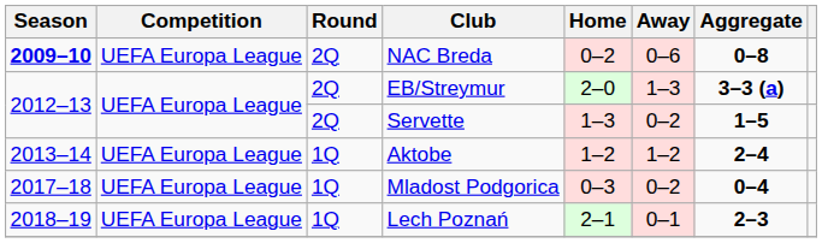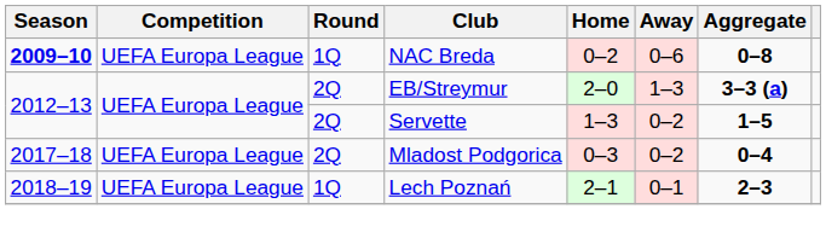NAC Breda | Round: 2Q -> 1Q
- row: 2013–14 | UEFA Europa League | 1Q | Aktobe | 1–2 | 1–2 | 2–4
Mladost Podgorica | Round: 1Q -> 2Q
